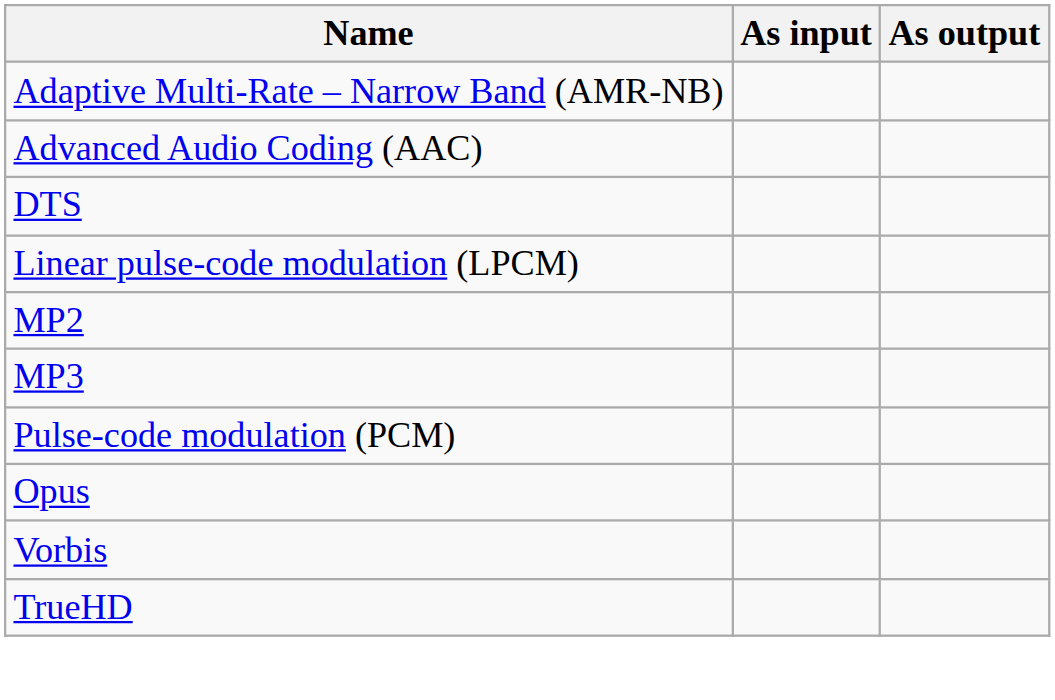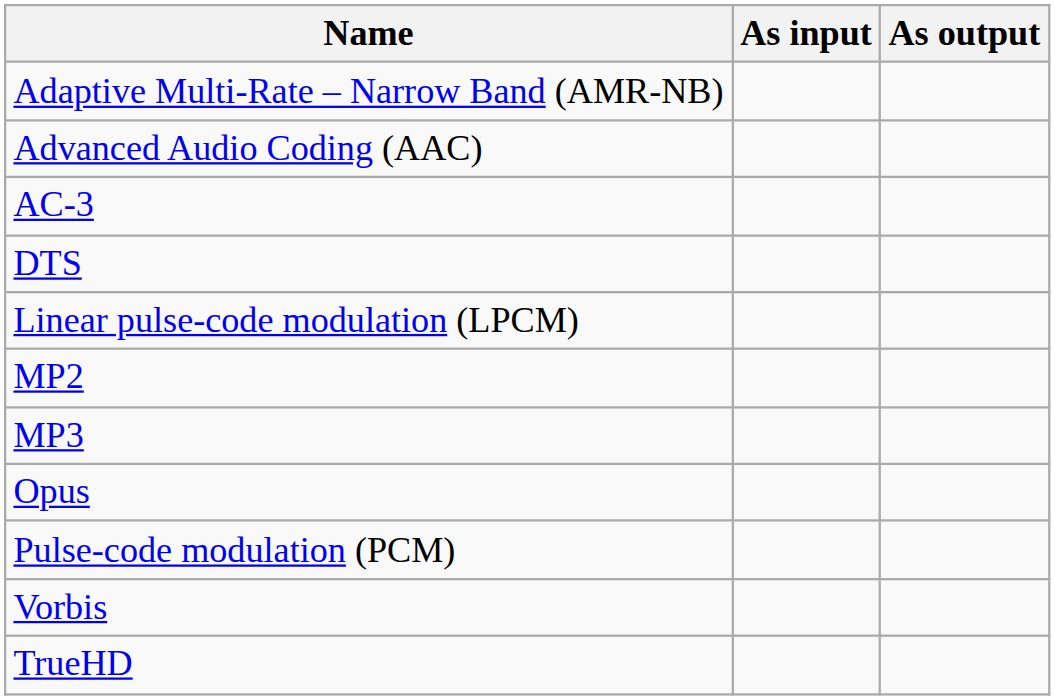+ row: AC-3
rows swapped: Opus <-> Pulse-code modulation (PCM)
